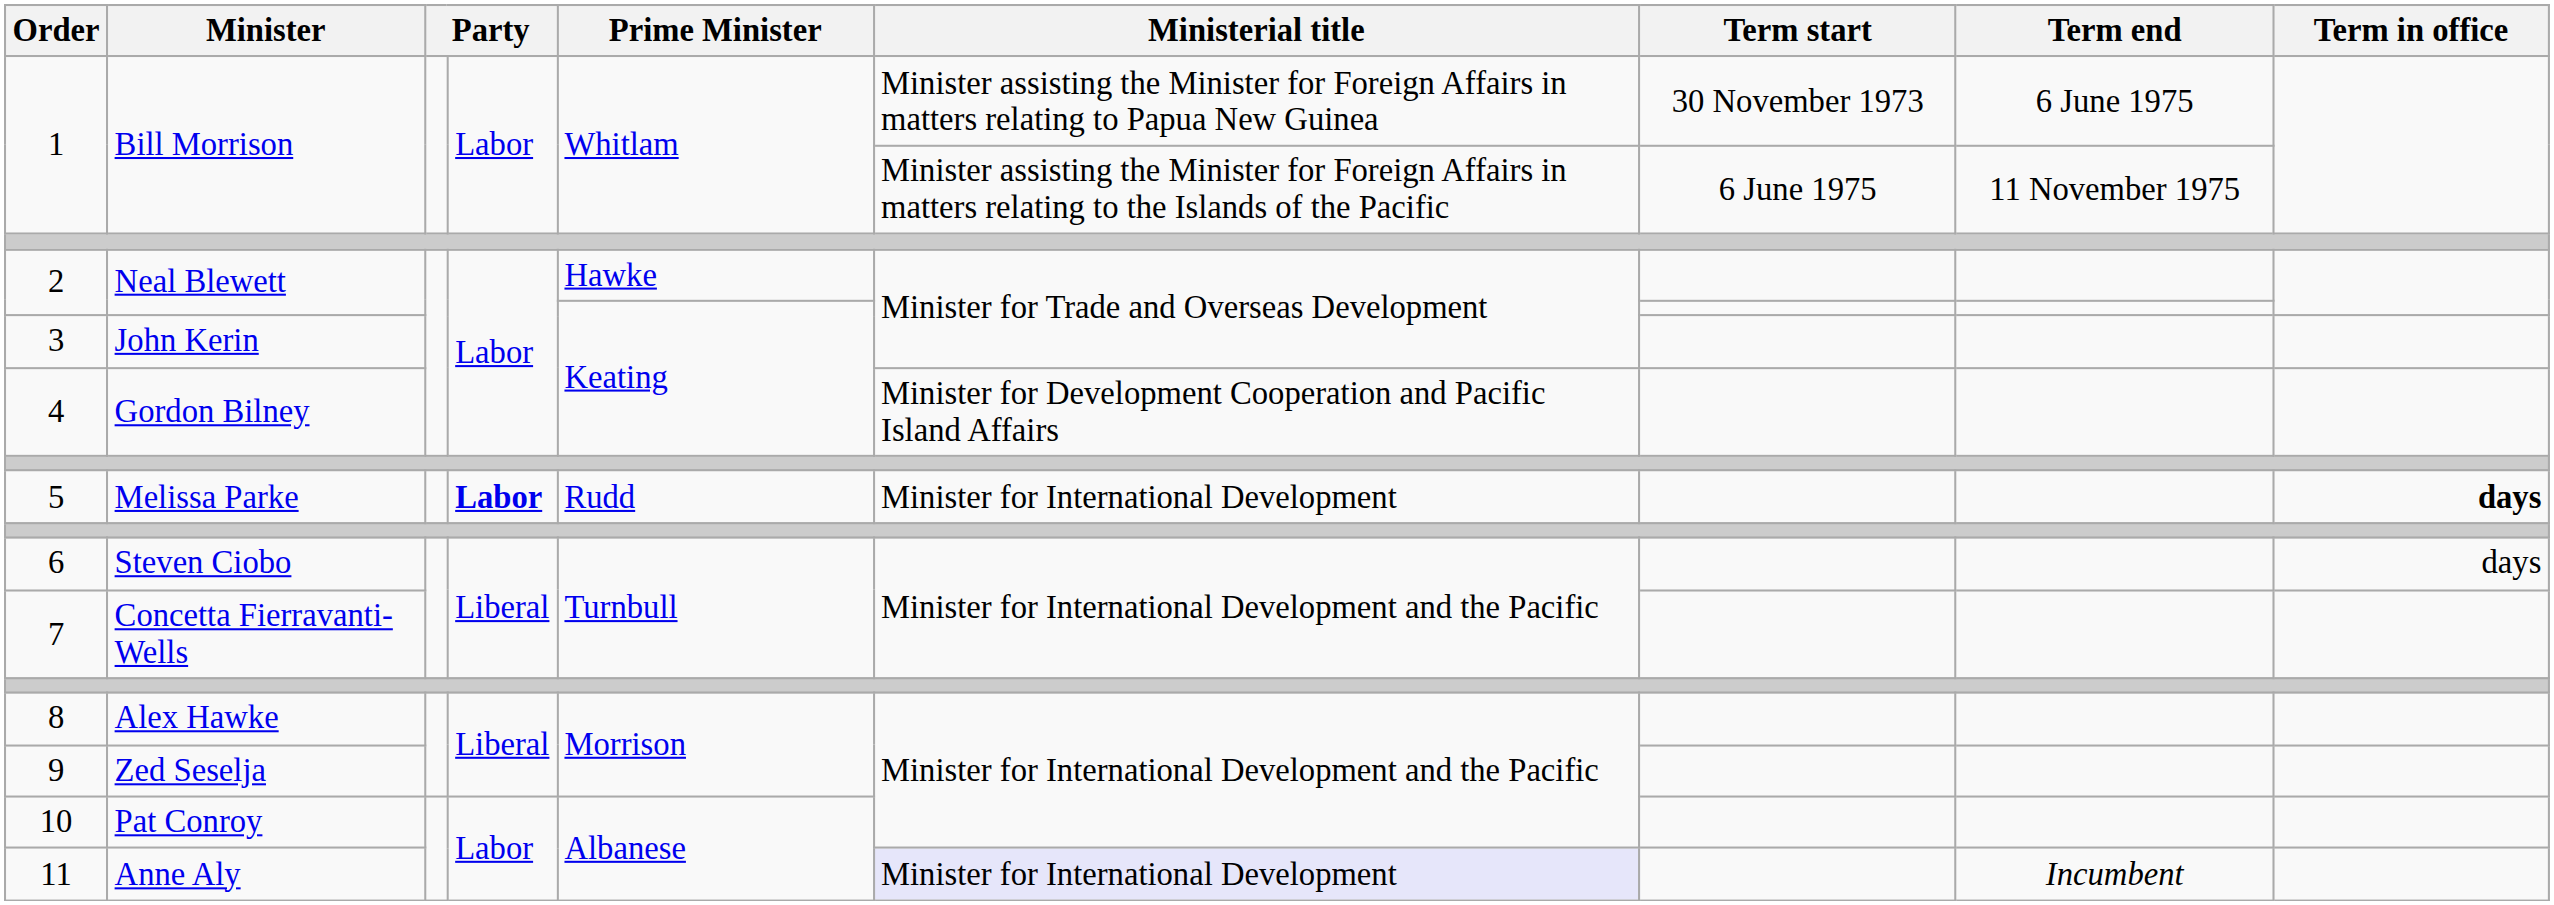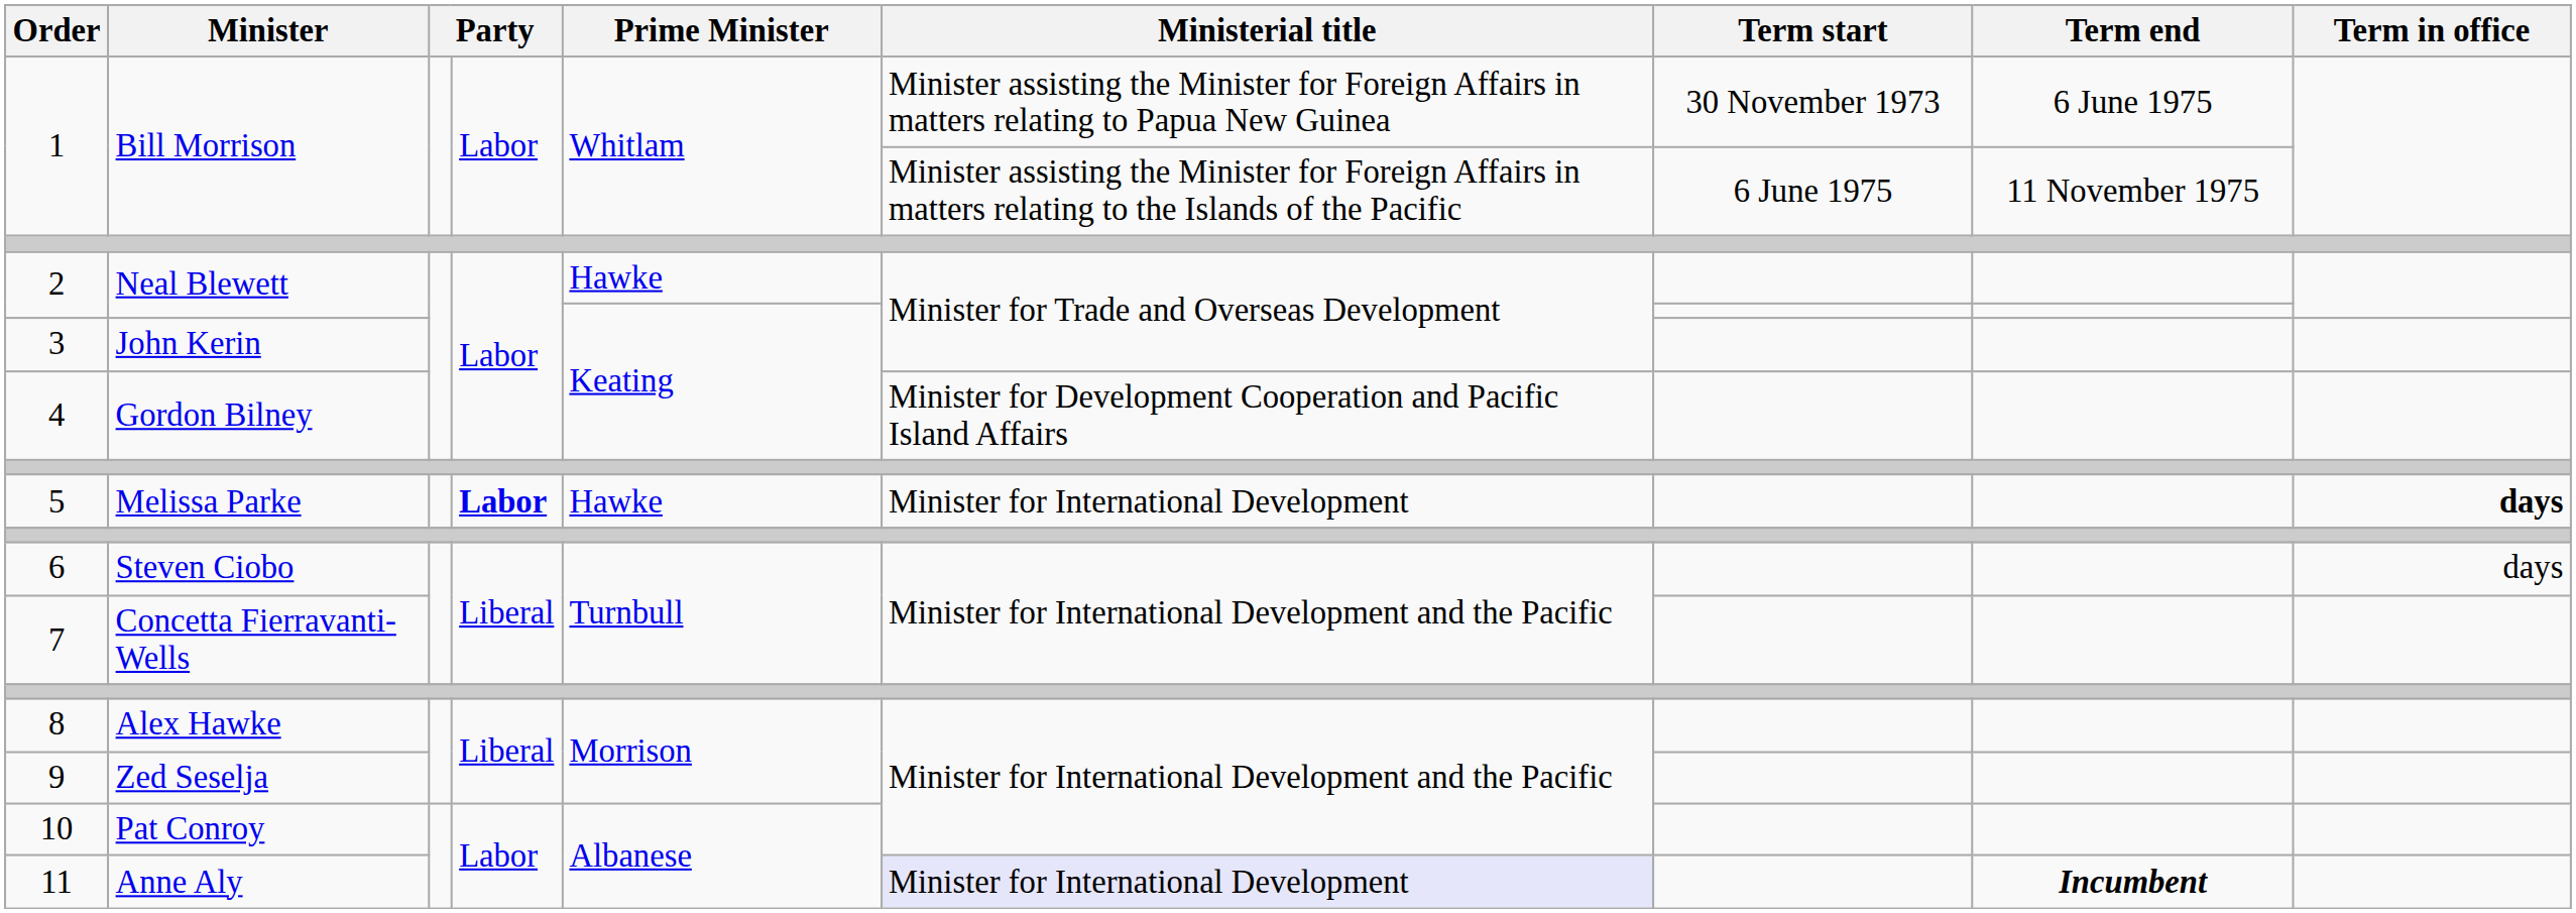5 | Prime Minister: Rudd -> Hawke
11 | Term end: normal -> bold
